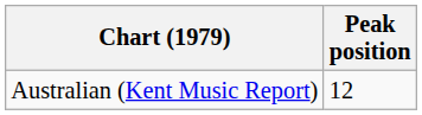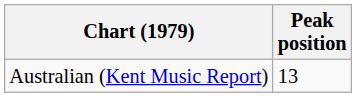Australian (Kent Music Report) | Peak position: 12 -> 13
